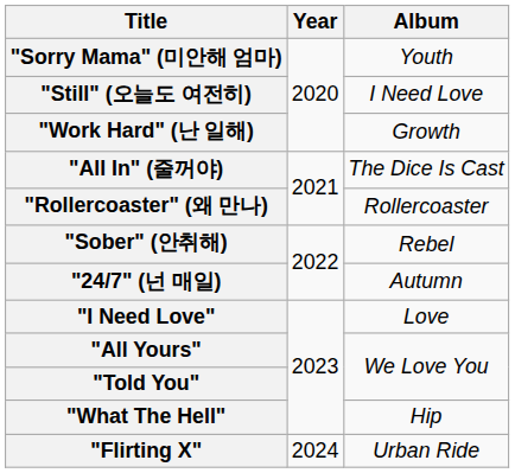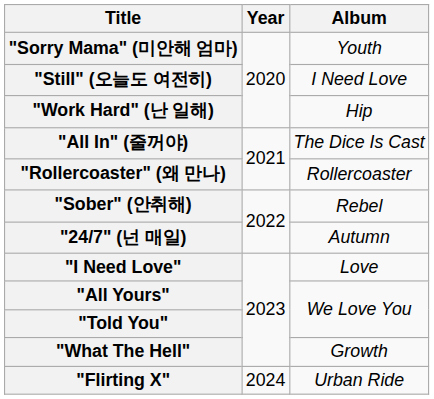"Work Hard" (난 일해) | Album: Growth -> Hip
"What The Hell" | Album: Hip -> Growth
